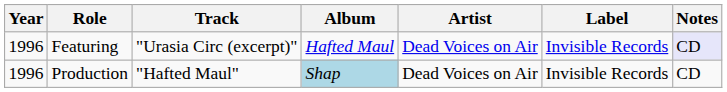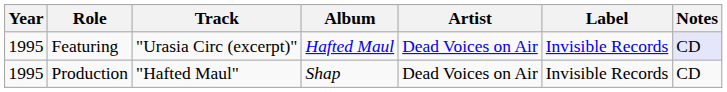Featuring | Year: 1996 -> 1995
Production | Year: 1996 -> 1995
Production | Album: lightblue background -> no background
